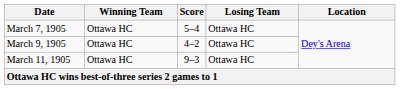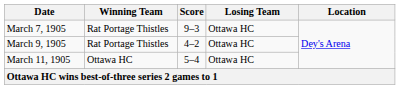March 7, 1905 | Winning Team: Ottawa HC -> Rat Portage Thistles
March 7, 1905 | Score: 5–4 -> 9–3
March 9, 1905 | Winning Team: Ottawa HC -> Rat Portage Thistles
March 11, 1905 | Score: 9–3 -> 5–4
